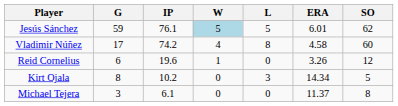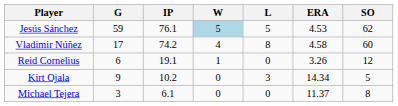Jesús Sánchez | ERA: 6.01 -> 4.53
Reid Cornelius | IP: 19.6 -> 19.1
Kirt Ojala | G: 8 -> 9
